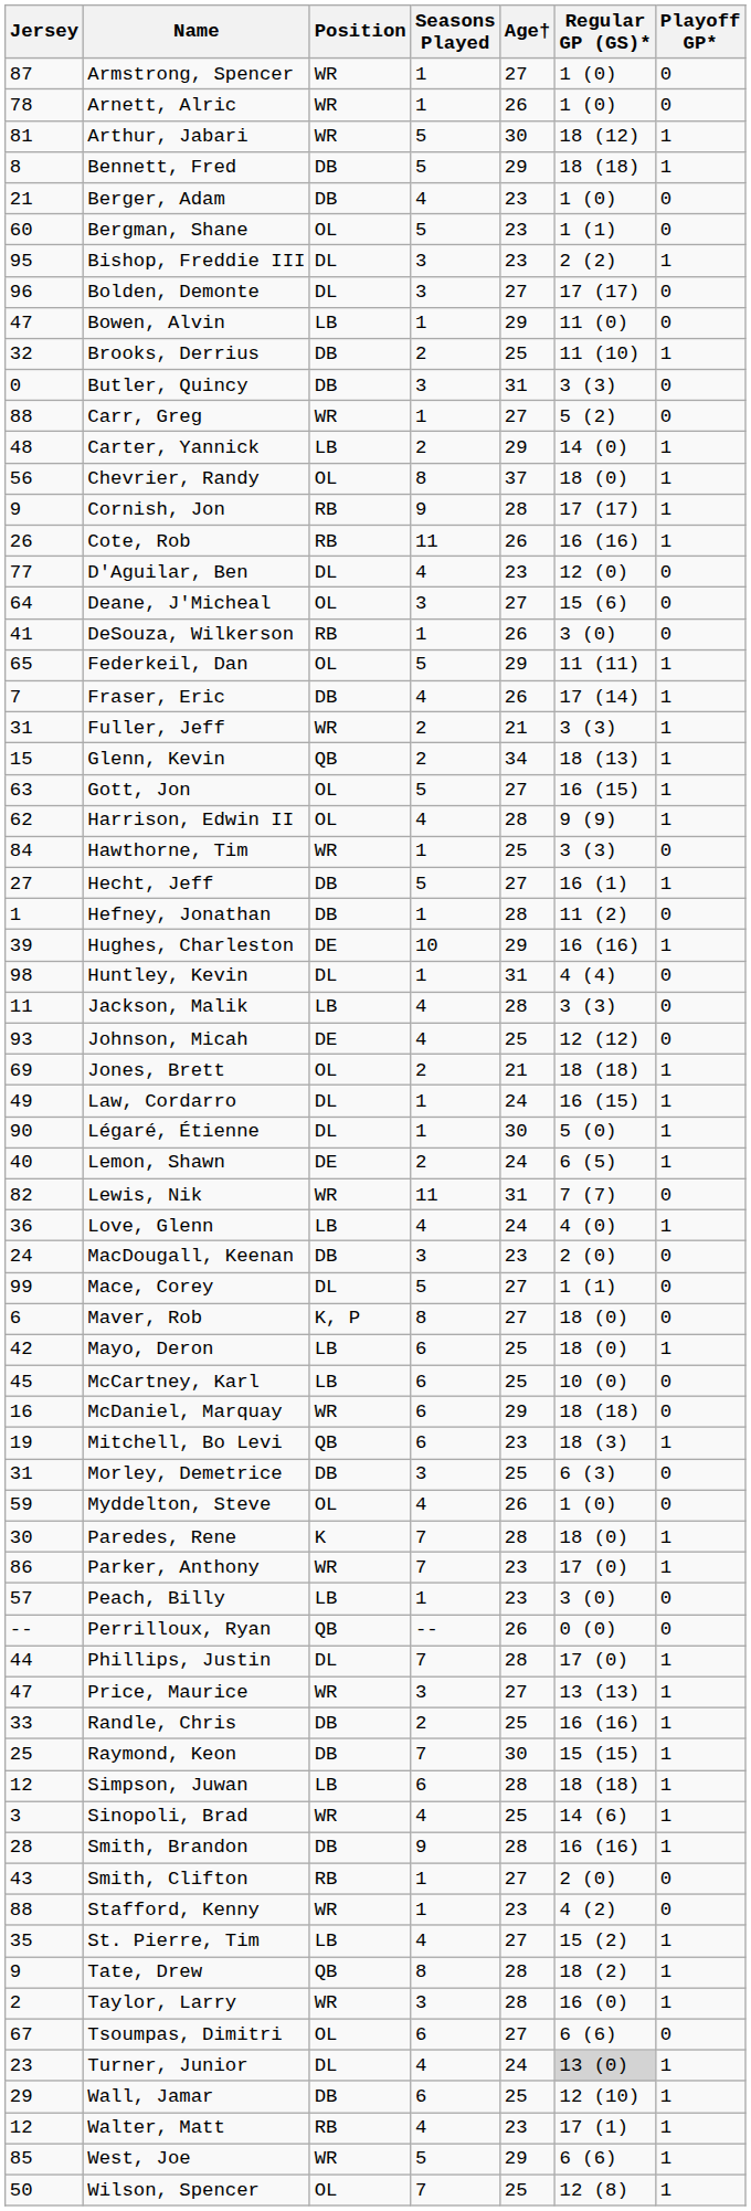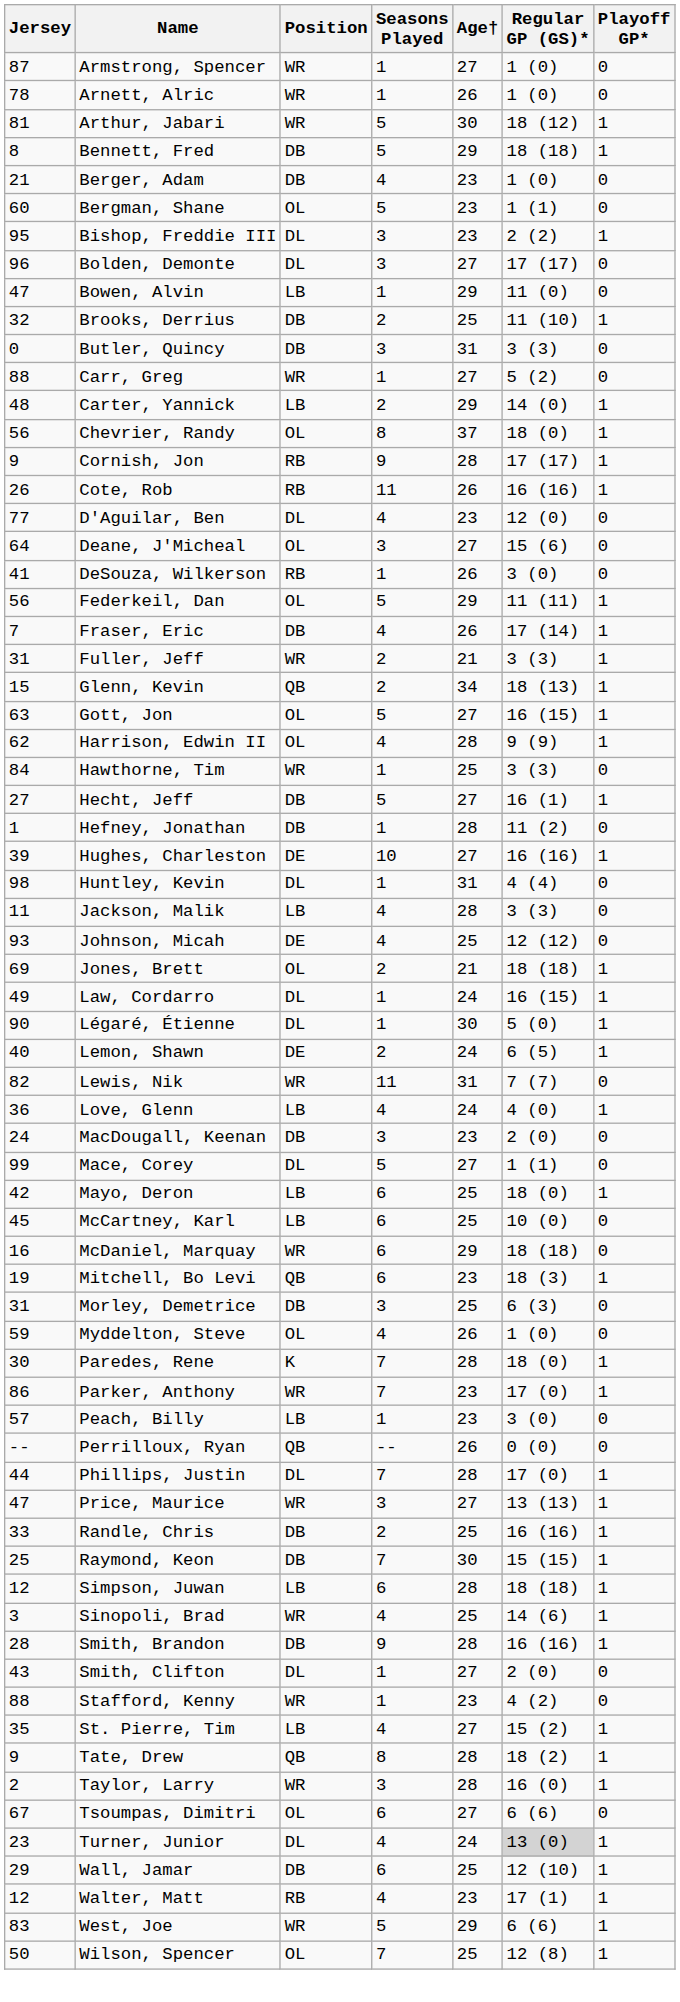Federkeil, Dan | Jersey: 65 -> 56
Hughes, Charleston | Age†: 29 -> 27
- row: 6 | Maver, Rob | K, P | 8 | 27 | 18 (0) | 0
Smith, Clifton | Position: RB -> DL
West, Joe | Jersey: 85 -> 83
